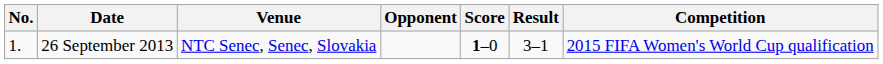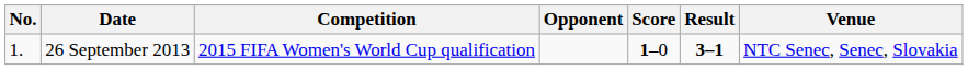columns swapped: Venue <-> Competition
26 September 2013 | Result: normal -> bold
